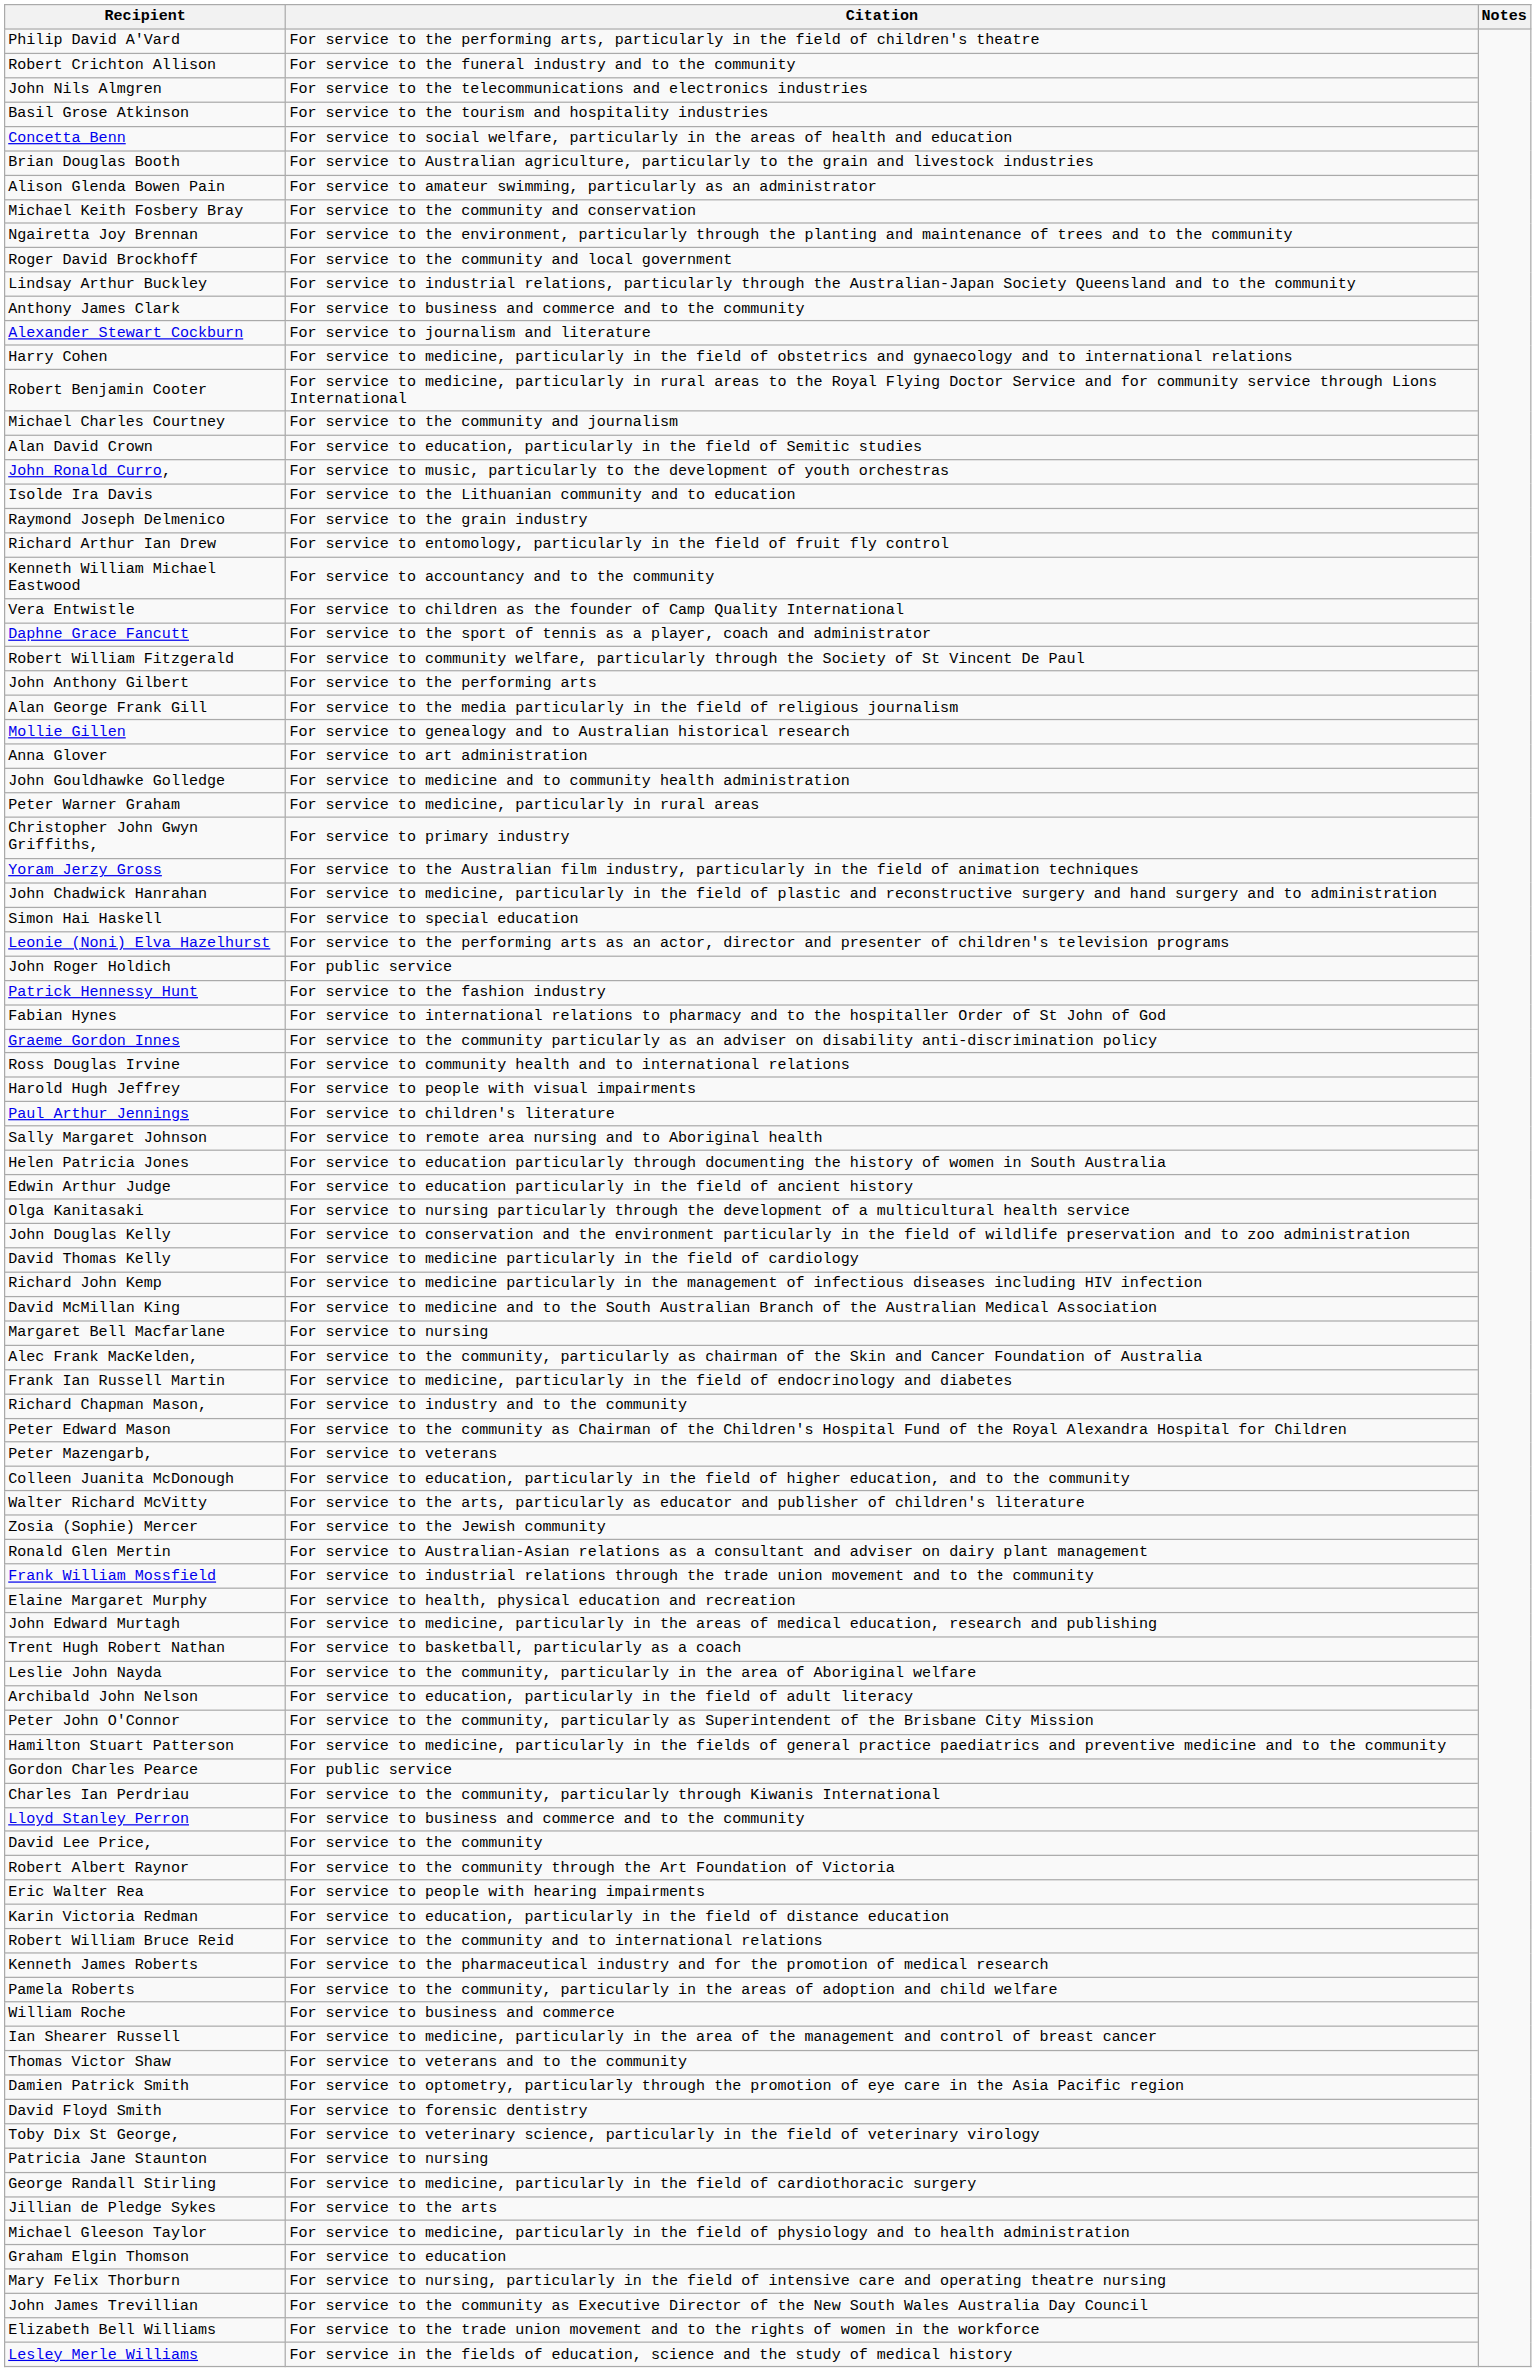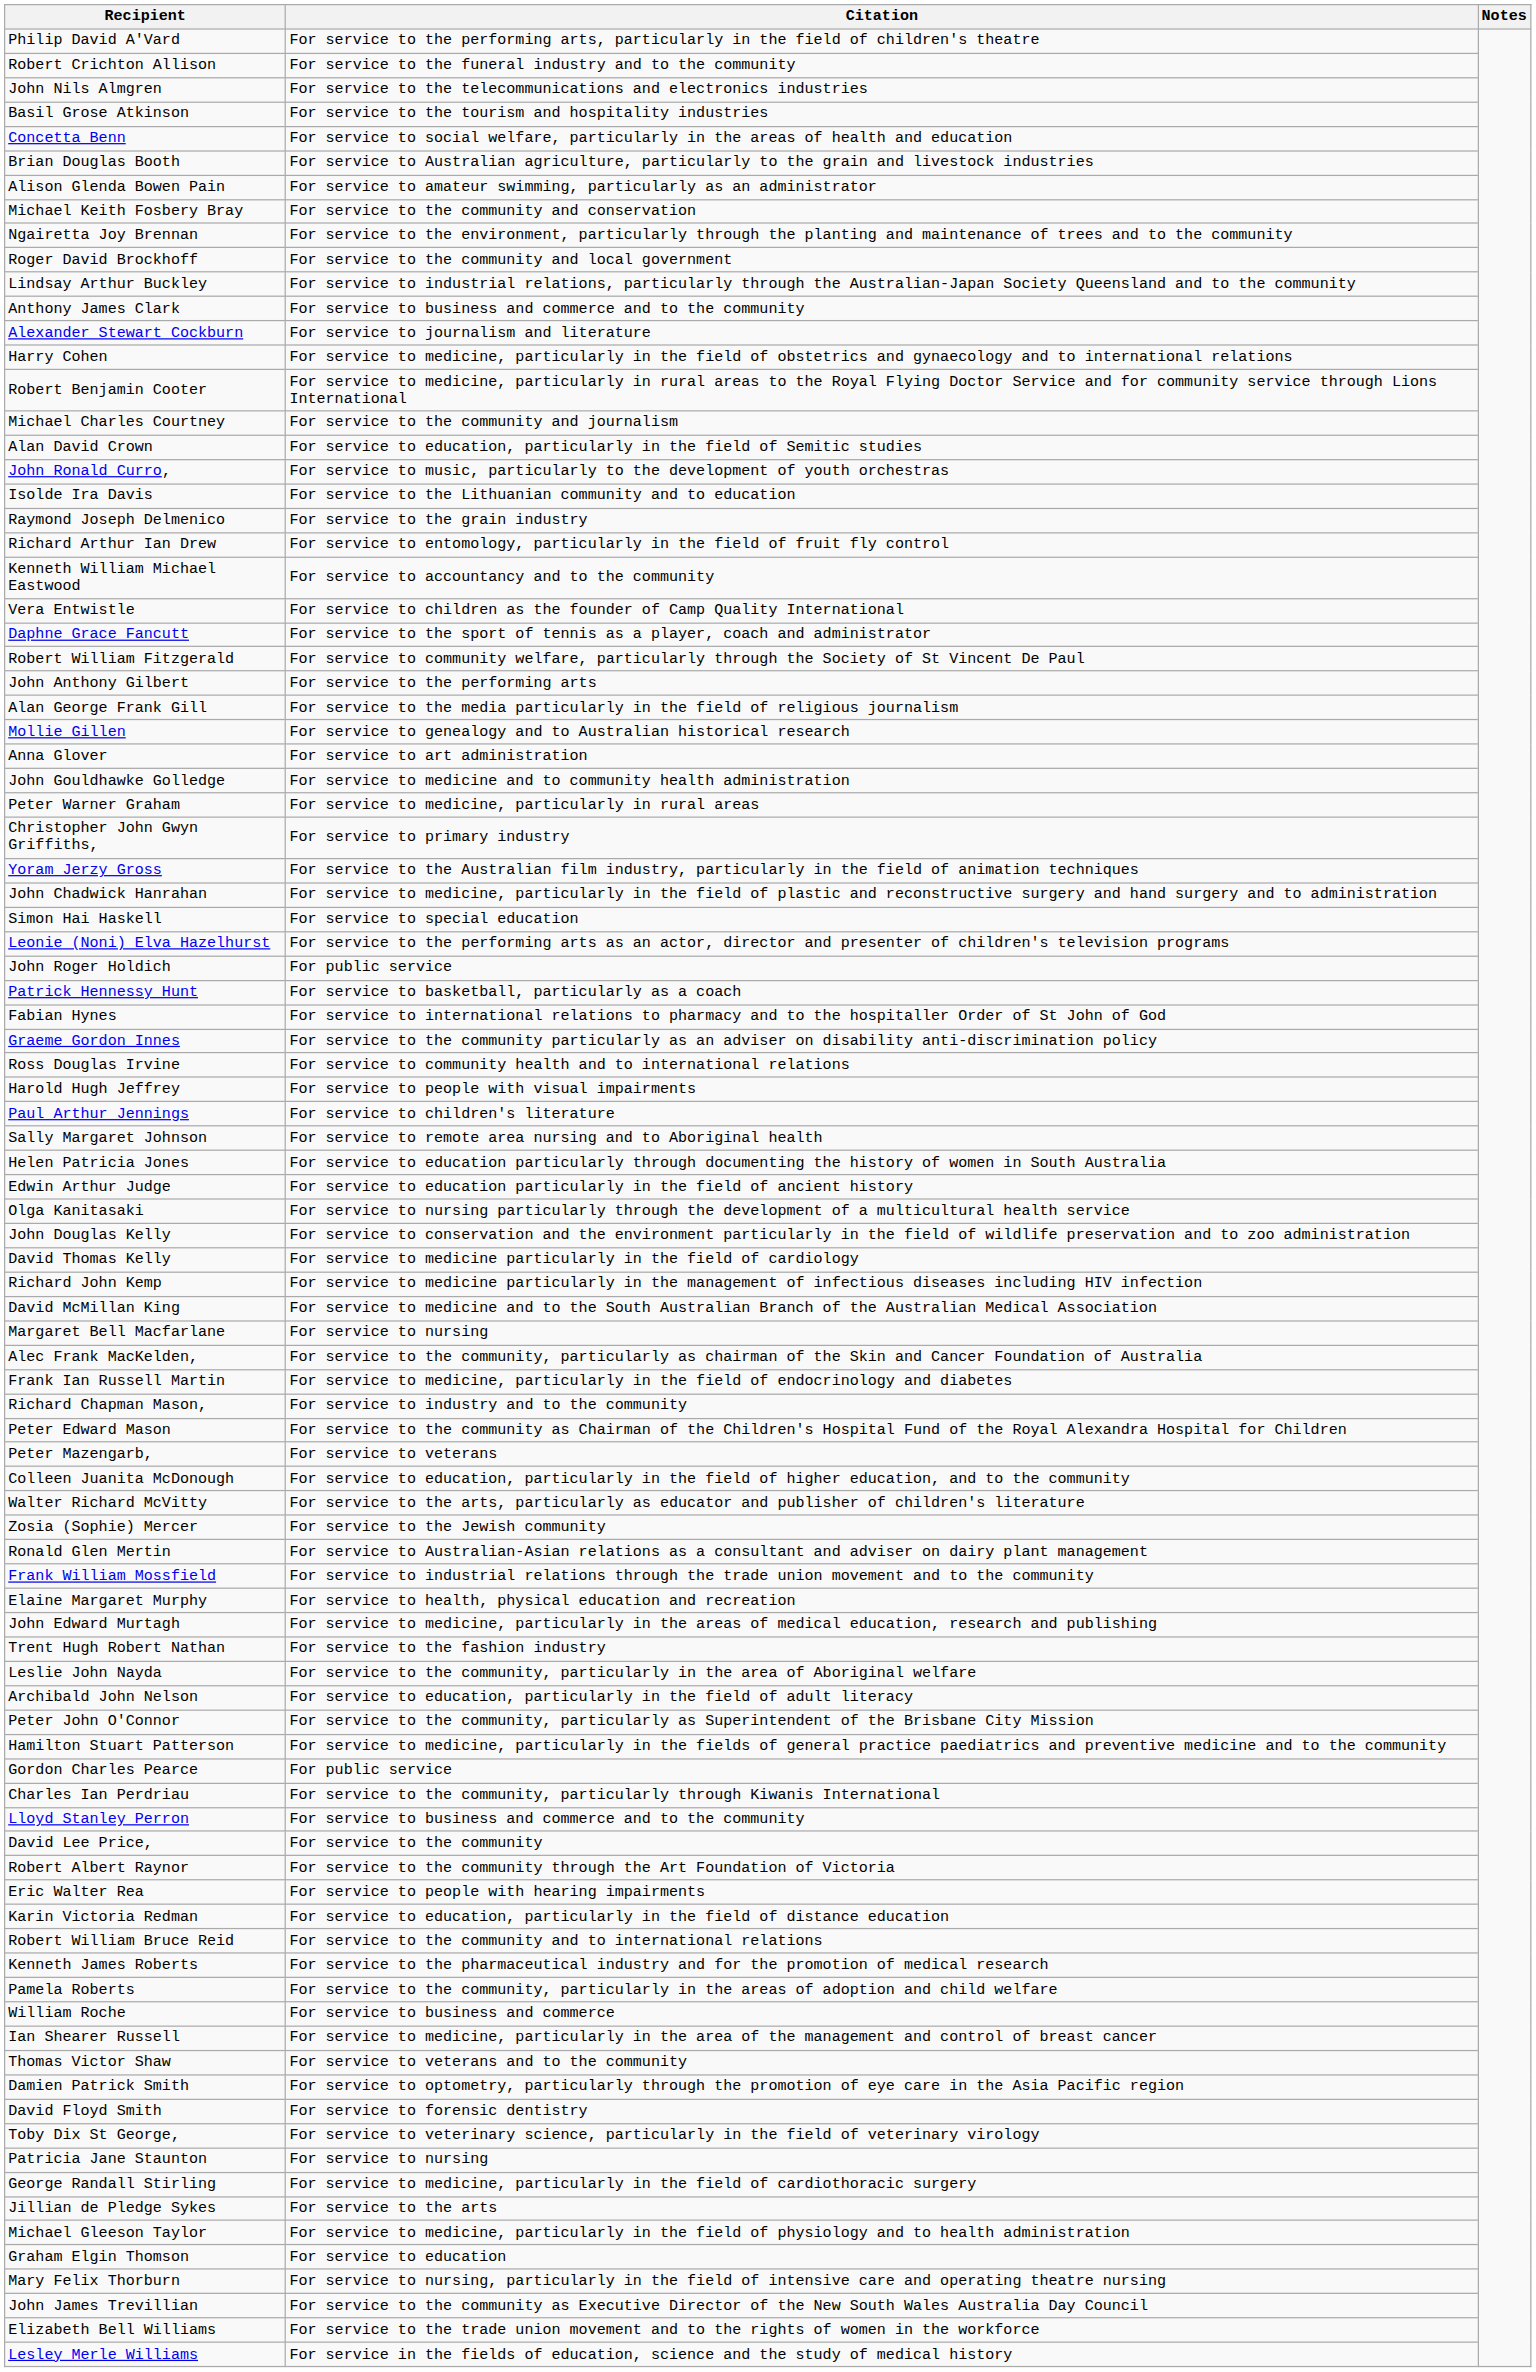Patrick Hennessy Hunt | Citation: For service to the fashion industry -> For service to basketball, particularly as a coach
Trent Hugh Robert Nathan | Citation: For service to basketball, particularly as a coach -> For service to the fashion industry
